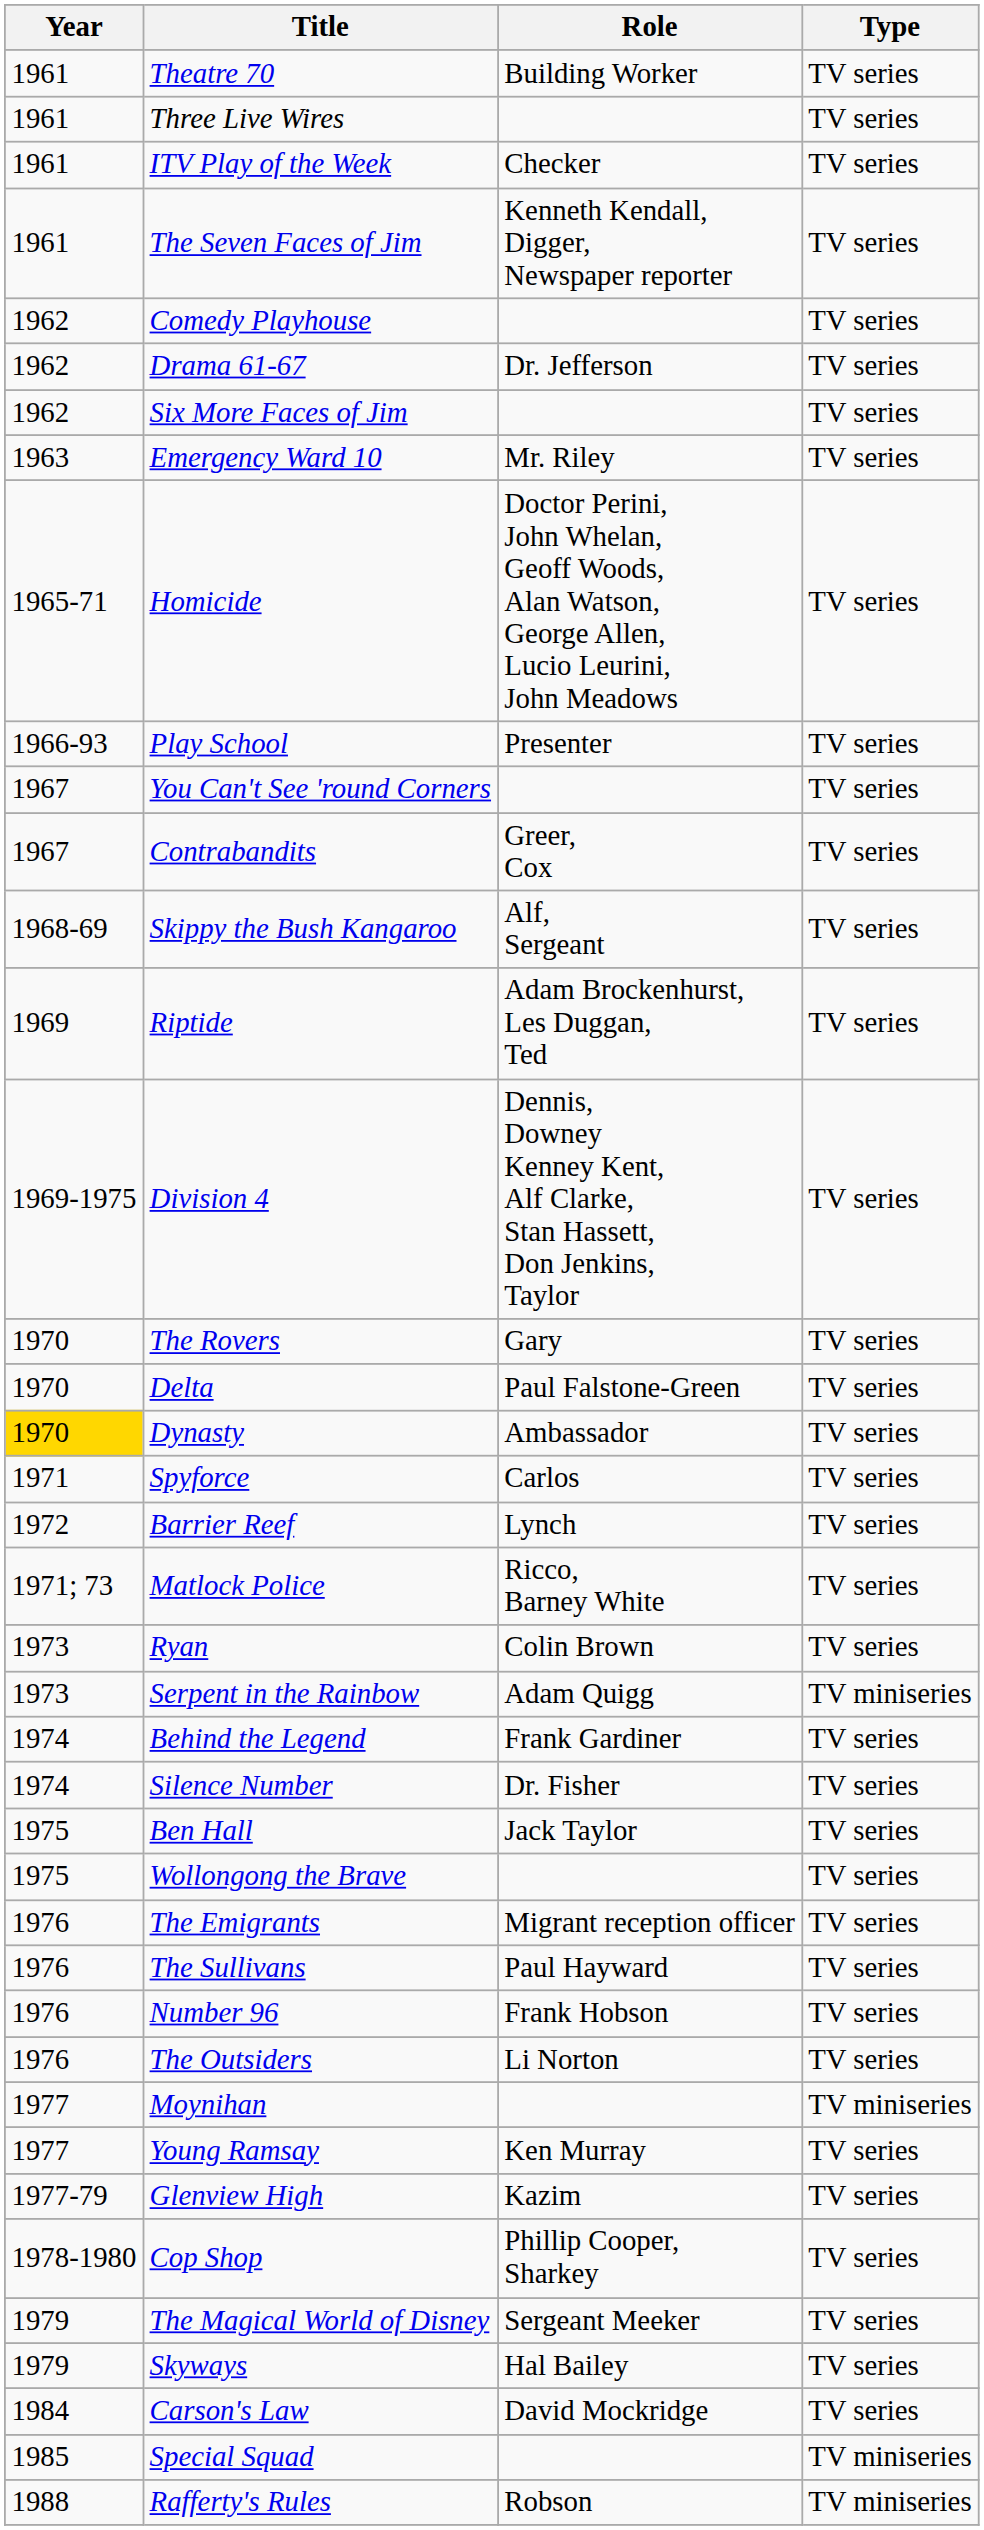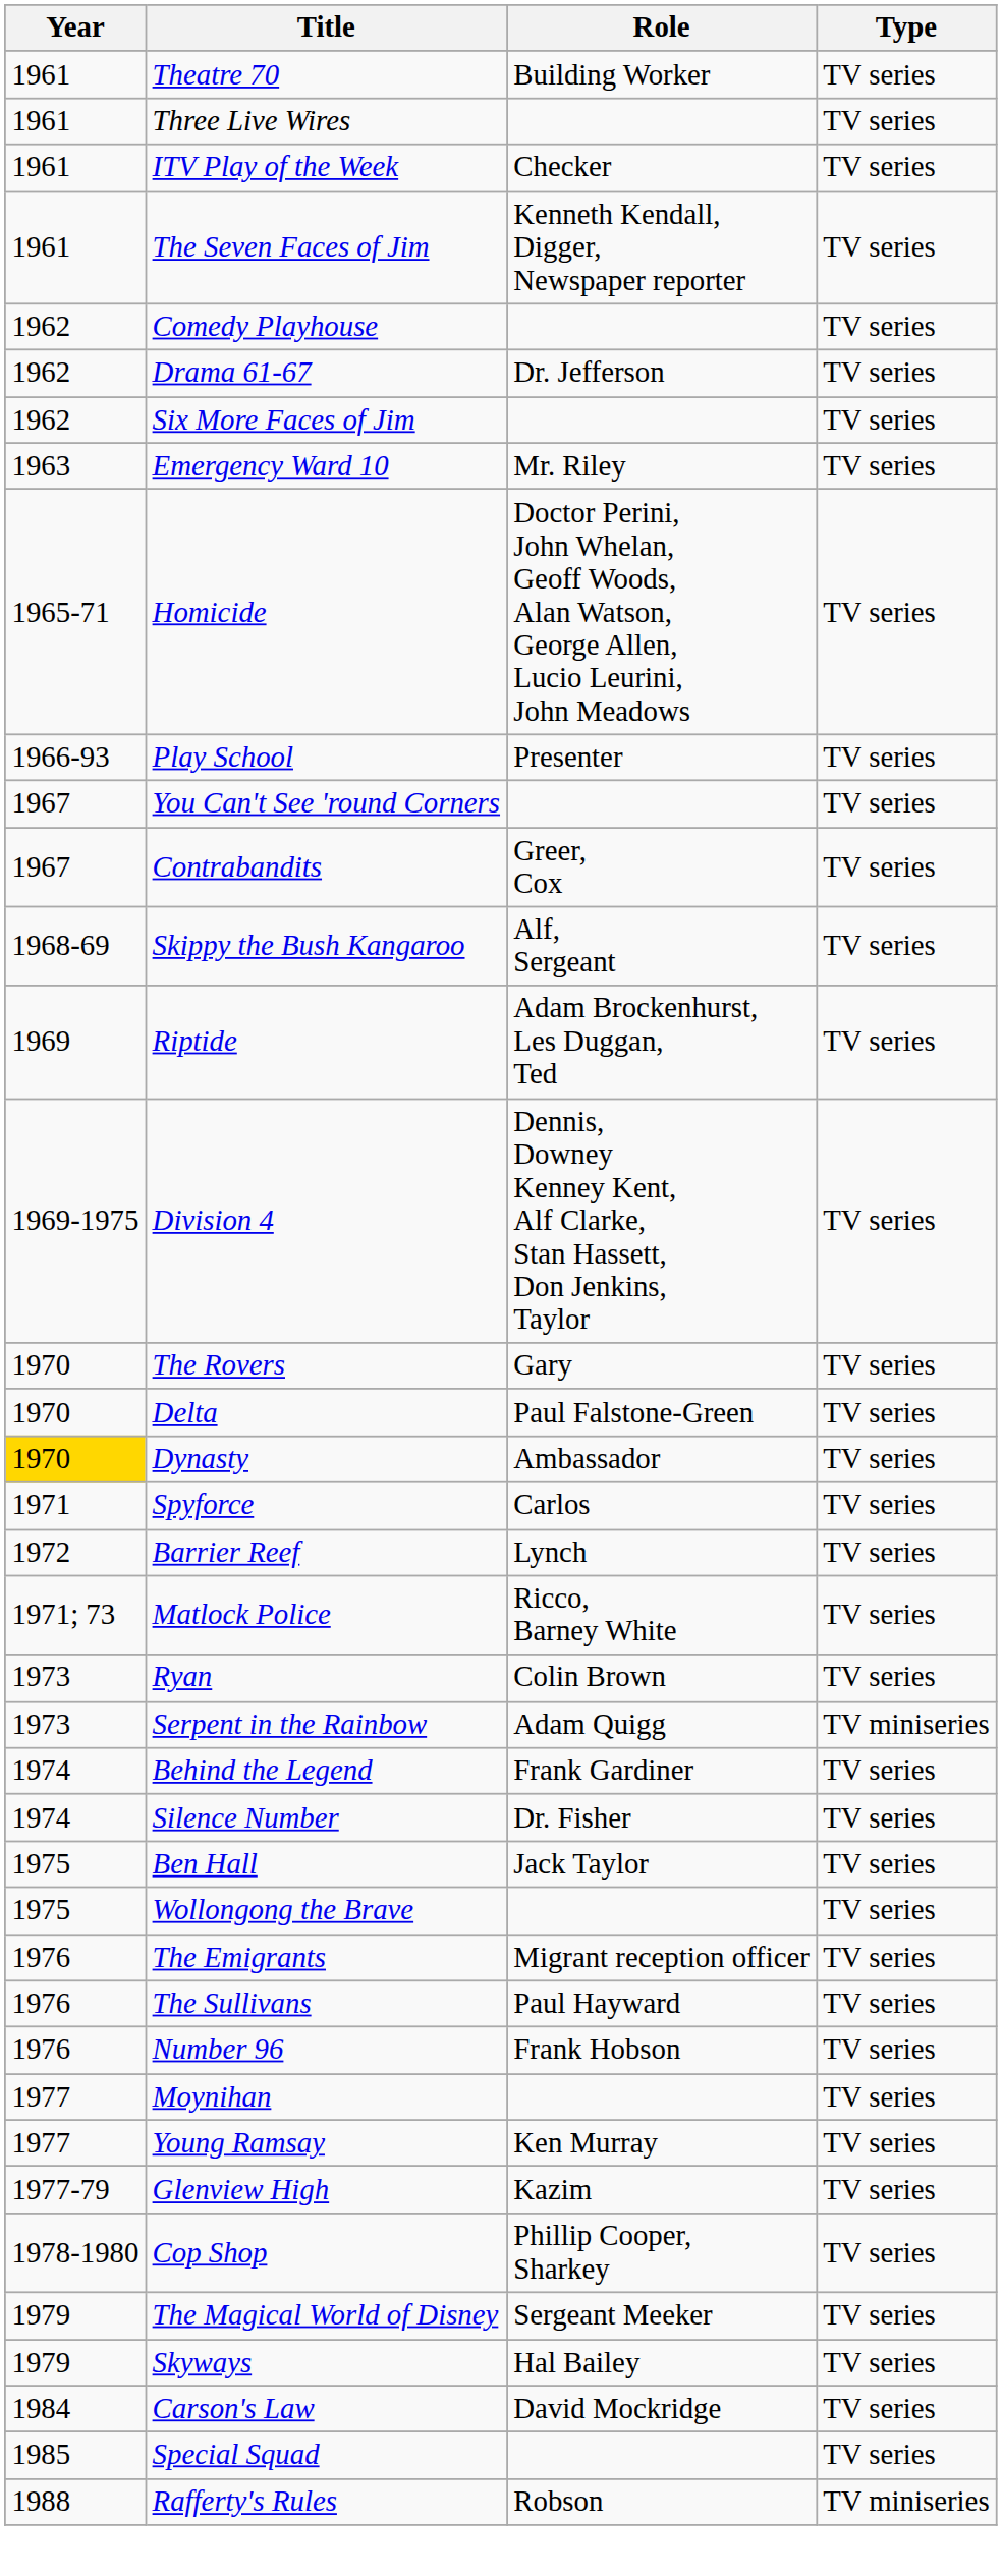- row: 1976 | The Outsiders | Li Norton | TV series
Moynihan | Type: TV miniseries -> TV series
Special Squad | Type: TV miniseries -> TV series
